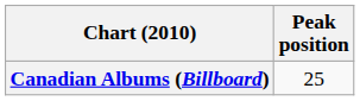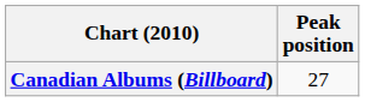Canadian Albums (Billboard) | Peak position: 25 -> 27
